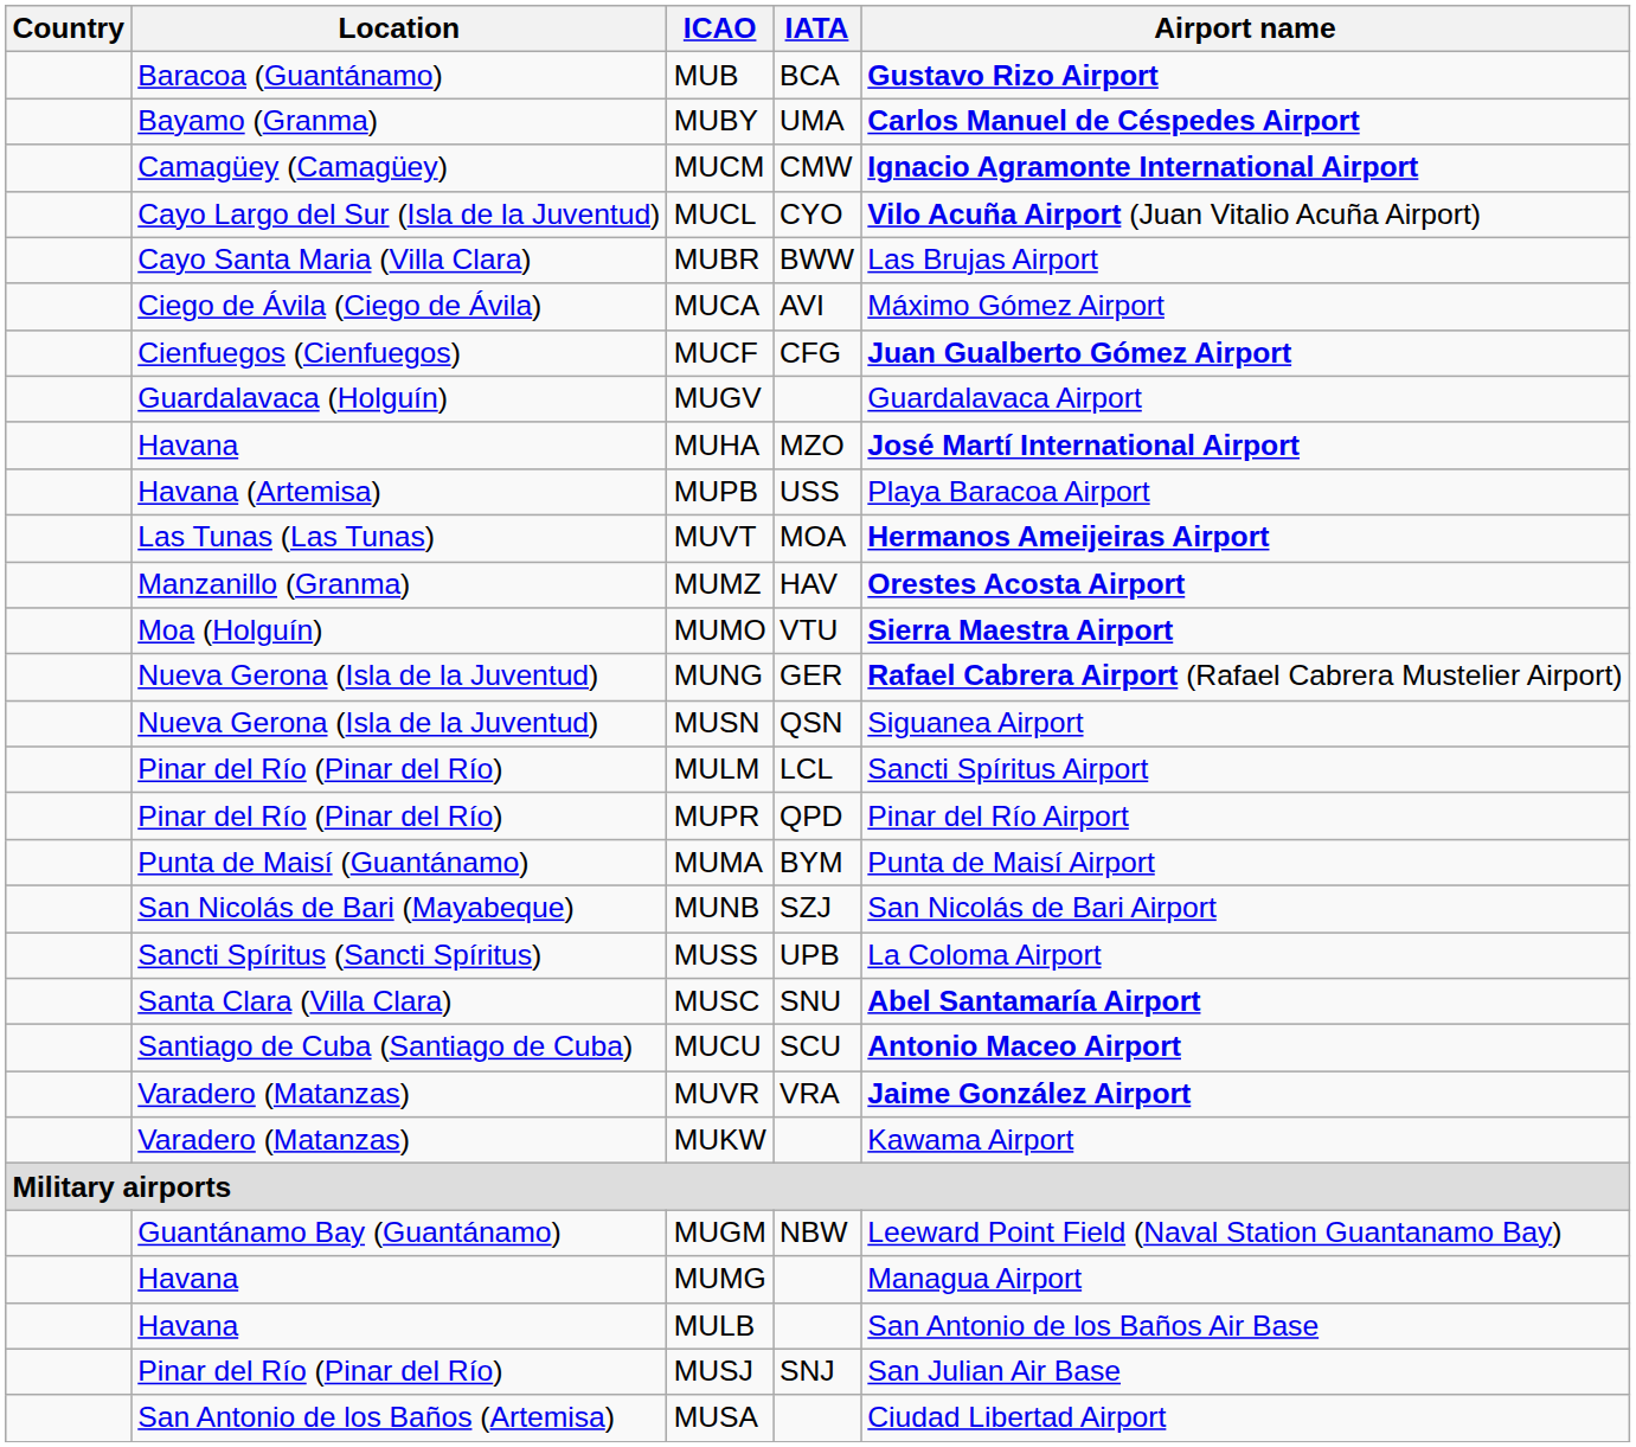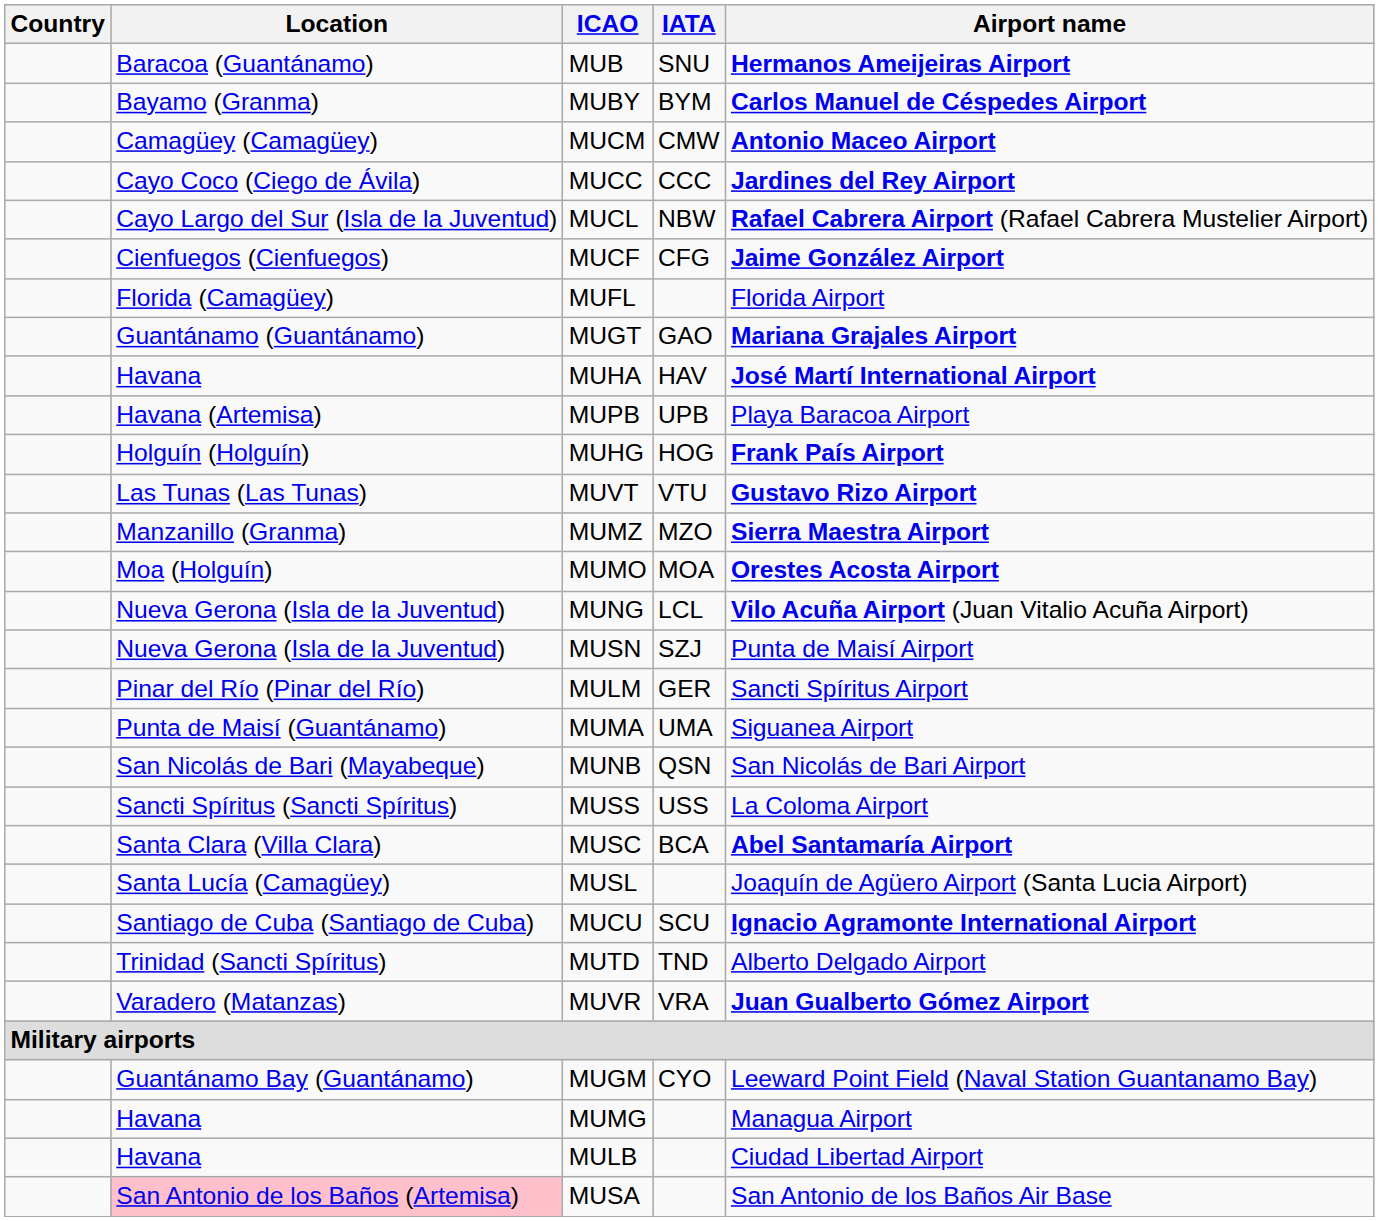MUB | IATA: BCA -> SNU
MUB | Airport name: Gustavo Rizo Airport -> Hermanos Ameijeiras Airport
MUBY | IATA: UMA -> BYM
MUCM | Airport name: Ignacio Agramonte International Airport -> Antonio Maceo Airport
+ row: Cayo Coco (Ciego de Ávila) | MUCC | CCC | Jardines del Rey Airport
MUCL | IATA: CYO -> NBW
MUCL | Airport name: Vilo Acuña Airport (Juan Vitalio Acuña Airport) -> Rafael Cabrera Airport (Rafael Cabrera Mustelier Airport)
- row: Cayo Santa Maria (Villa Clara) | MUBR | BWW | Las Brujas Airport
- row: Ciego de Ávila (Ciego de Ávila) | MUCA | AVI | Máximo Gómez Airport
MUCF | Airport name: Juan Gualberto Gómez Airport -> Jaime González Airport
+ row: Florida (Camagüey) | MUFL | Florida Airport
+ row: Guantánamo (Guantánamo) | MUGT | GAO | Mariana Grajales Airport
- row: Guardalavaca (Holguín) | MUGV | Guardalavaca Airport
MUHA | IATA: MZO -> HAV
MUPB | IATA: USS -> UPB
+ row: Holguín (Holguín) | MUHG | HOG | Frank País Airport
MUVT | IATA: MOA -> VTU
MUVT | Airport name: Hermanos Ameijeiras Airport -> Gustavo Rizo Airport
MUMZ | IATA: HAV -> MZO
MUMZ | Airport name: Orestes Acosta Airport -> Sierra Maestra Airport
MUMO | IATA: VTU -> MOA
MUMO | Airport name: Sierra Maestra Airport -> Orestes Acosta Airport
MUNG | IATA: GER -> LCL
MUNG | Airport name: Rafael Cabrera Airport (Rafael Cabrera Mustelier Airport) -> Vilo Acuña Airport (Juan Vitalio Acuña Airport)
MUSN | IATA: QSN -> SZJ
MUSN | Airport name: Siguanea Airport -> Punta de Maisí Airport
MULM | IATA: LCL -> GER
- row: Pinar del Río (Pinar del Río) | MUPR | QPD | Pinar del Río Airport
MUMA | IATA: BYM -> UMA
MUMA | Airport name: Punta de Maisí Airport -> Siguanea Airport
MUNB | IATA: SZJ -> QSN
MUSS | IATA: UPB -> USS
MUSC | IATA: SNU -> BCA
+ row: Santa Lucía (Camagüey) | MUSL | Joaquín de Agüero Airport (Santa Lucia Airport)
MUCU | Airport name: Antonio Maceo Airport -> Ignacio Agramonte International Airport
+ row: Trinidad (Sancti Spíritus) | MUTD | TND | Alberto Delgado Airport
MUVR | Airport name: Jaime González Airport -> Juan Gualberto Gómez Airport
- row: Varadero (Matanzas) | MUKW | Kawama Airport
MUGM | IATA: NBW -> CYO
MULB | Airport name: San Antonio de los Baños Air Base -> Ciudad Libertad Airport
- row: Pinar del Río (Pinar del Río) | MUSJ | SNJ | San Julian Air Base
MUSA | Location: no background -> pink background
MUSA | Airport name: Ciudad Libertad Airport -> San Antonio de los Baños Air Base
